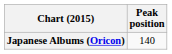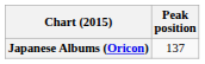Japanese Albums (Oricon) | Peak position: 140 -> 137
